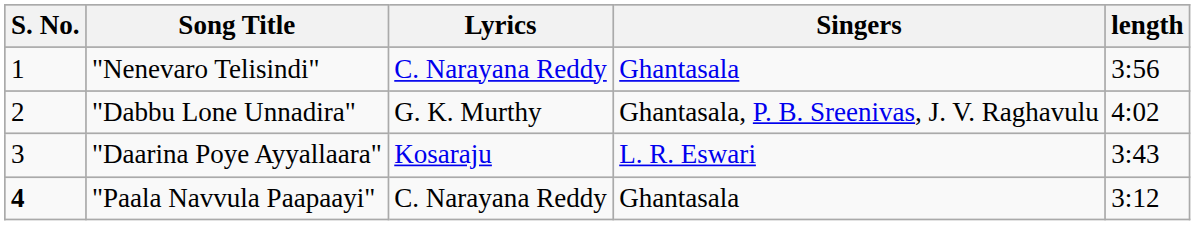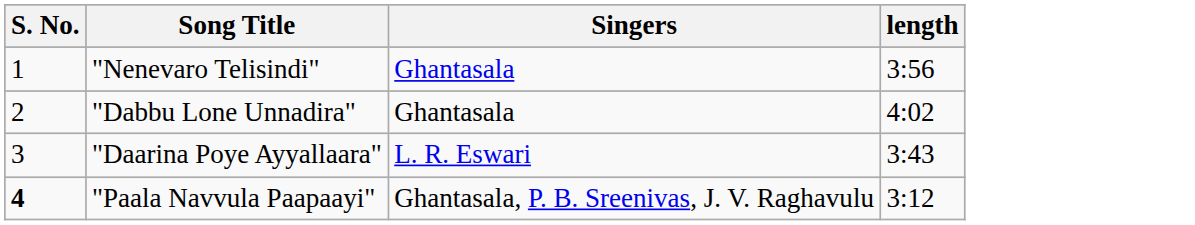- column: Lyrics | C. Narayana Reddy | G. K. Murthy | Kosaraju | C. Narayana Reddy
"Dabbu Lone Unnadira" | Singers: Ghantasala, P. B. Sreenivas, J. V. Raghavulu -> Ghantasala
"Paala Navvula Paapaayi" | Singers: Ghantasala -> Ghantasala, P. B. Sreenivas, J. V. Raghavulu
